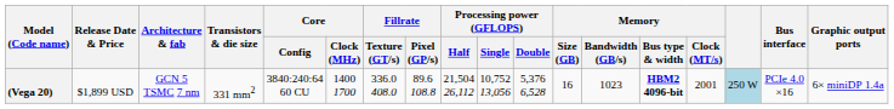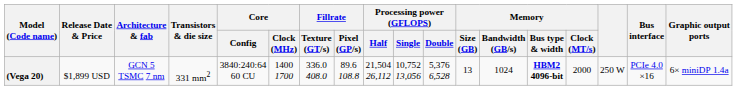(Vega 20) | Memory / Size (GB): 16 -> 13
(Vega 20) | Memory / Bandwidth (GB/s): 1023 -> 1024
(Vega 20) | Memory / Clock (MT/s): 2001 -> 2000
(Vega 20) | column 16: lightblue background -> no background
